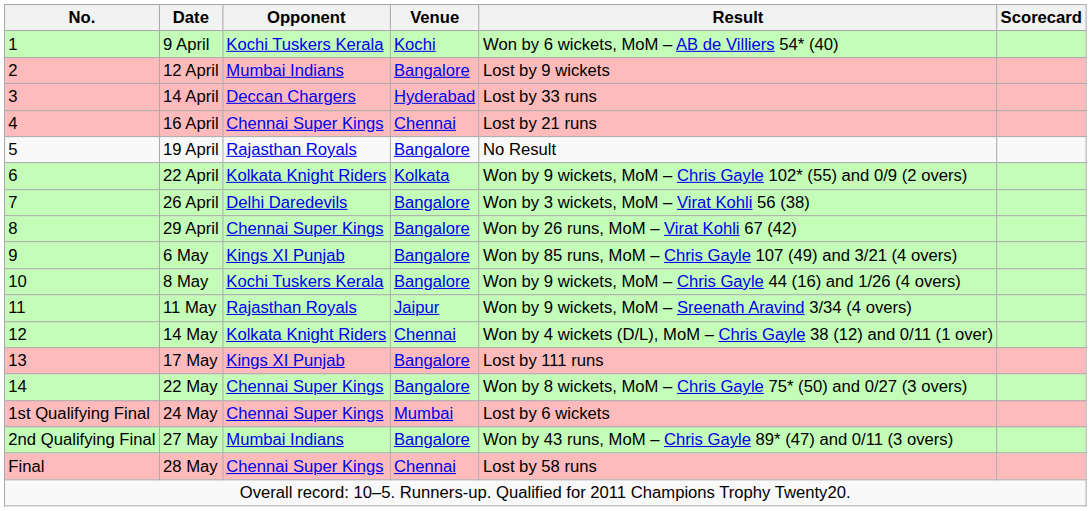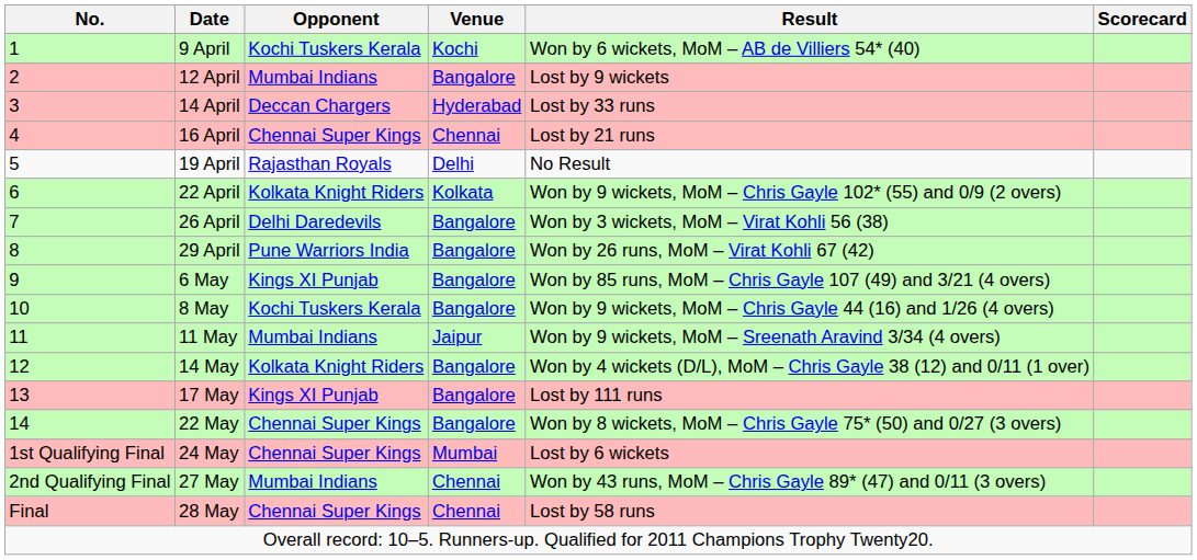19 April | Venue: Bangalore -> Delhi
29 April | Opponent: Chennai Super Kings -> Pune Warriors India
11 May | Opponent: Rajasthan Royals -> Mumbai Indians
14 May | Venue: Chennai -> Bangalore
27 May | Venue: Bangalore -> Chennai
